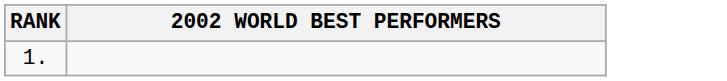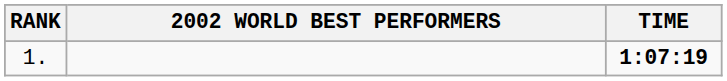+ column: TIME | 1:07:19
